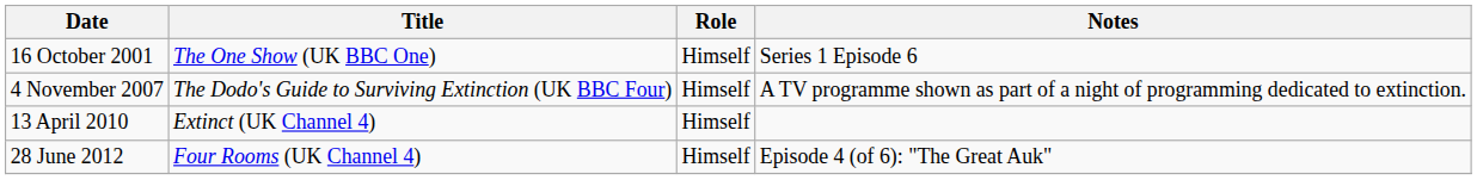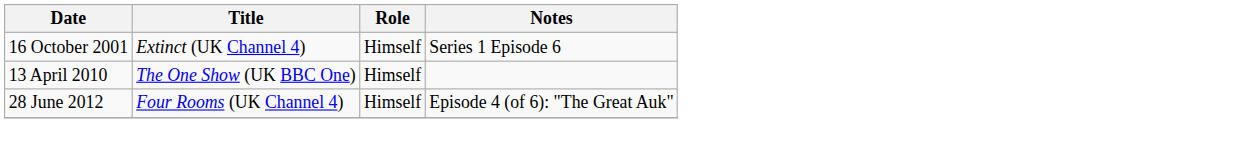16 October 2001 | Title: The One Show (UK BBC One) -> Extinct (UK Channel 4)
- row: 4 November 2007 | The Dodo's Guide to Surviving Extinction (UK BBC Four) | Himself | A TV programme shown as part of a night of programming dedicated to extinction.
13 April 2010 | Title: Extinct (UK Channel 4) -> The One Show (UK BBC One)
